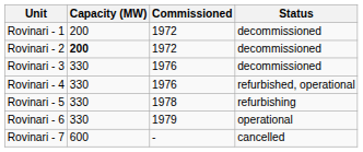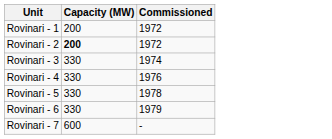- column: Status | decommissioned | decommissioned | decommissioned | refurbished, operational | refurbishing | operational | cancelled
Rovinari - 3 | Commissioned: 1976 -> 1974
